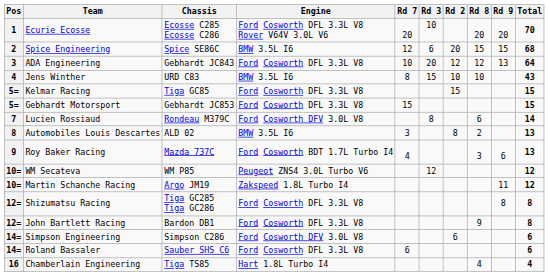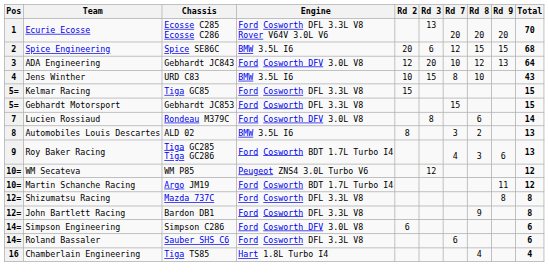columns swapped: Rd 2 <-> Rd 7
Ecurie Ecosse | Rd 3: 10 -> 13
ADA Engineering | Engine: Ford Cosworth DFL 3.3L V8 -> Ford Cosworth DFV 3.0L V8
Roy Baker Racing | Chassis: Mazda 737C -> Tiga GC285 Tiga GC286
Martin Schanche Racing | Engine: Zakspeed 1.8L Turbo I4 -> Ford Cosworth BDT 1.7L Turbo I4
Shizumatsu Racing | Chassis: Tiga GC285 Tiga GC286 -> Mazda 737C
